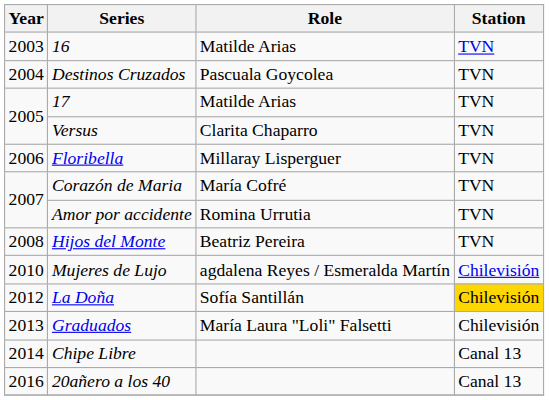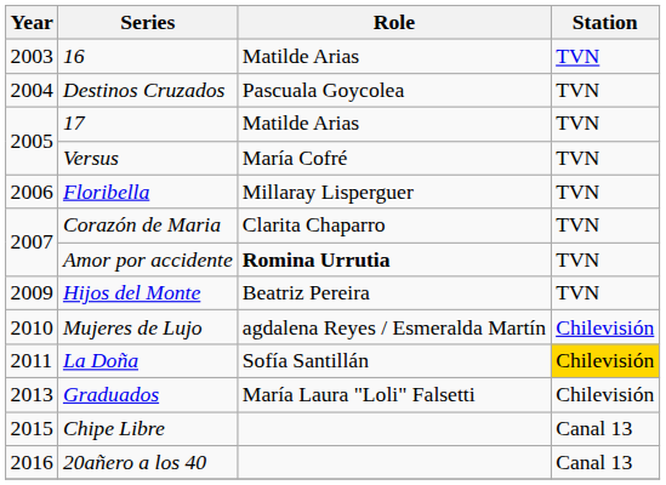Versus | Role: Clarita Chaparro -> María Cofré
Corazón de Maria | Role: María Cofré -> Clarita Chaparro
Amor por accidente | Role: normal -> bold
Hijos del Monte | Year: 2008 -> 2009
La Doña | Year: 2012 -> 2011
Chipe Libre | Year: 2014 -> 2015
